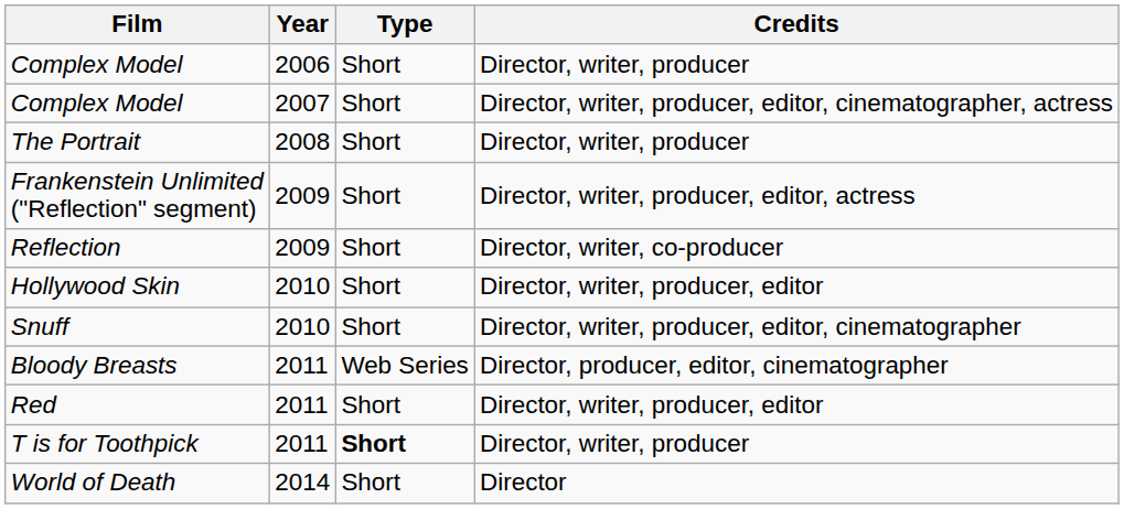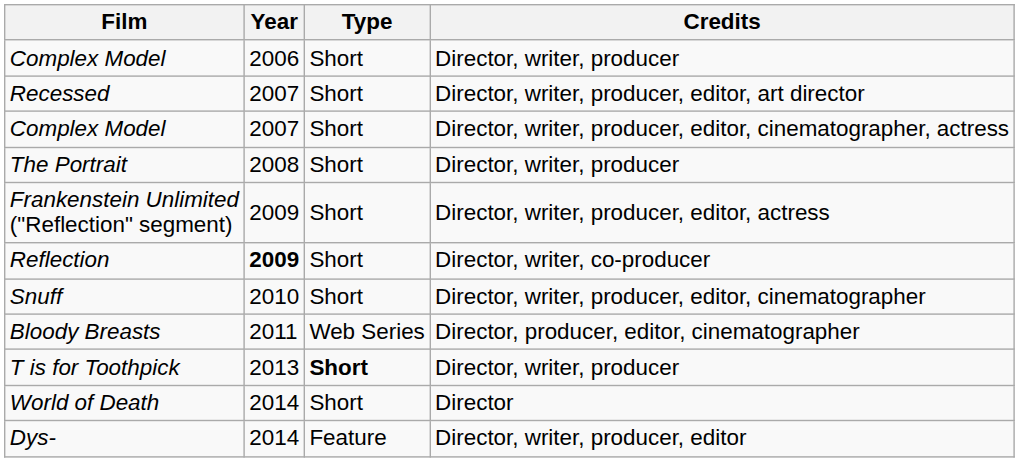+ row: Recessed | 2007 | Short | Director, writer, producer, editor, art director
Reflection | Year: normal -> bold
- row: Hollywood Skin | 2010 | Short | Director, writer, producer, editor
- row: Red | 2011 | Short | Director, writer, producer, editor
T is for Toothpick | Year: 2011 -> 2013
+ row: Dys- | 2014 | Feature | Director, writer, producer, editor
